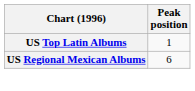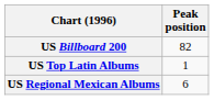+ row: US Billboard 200 | 82
